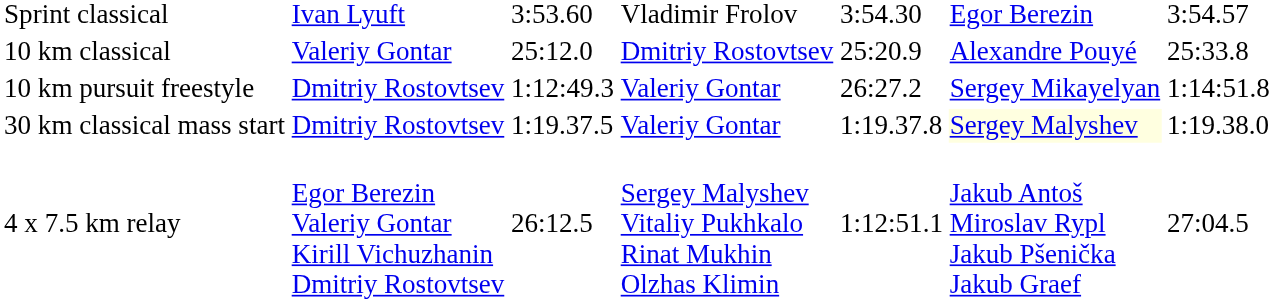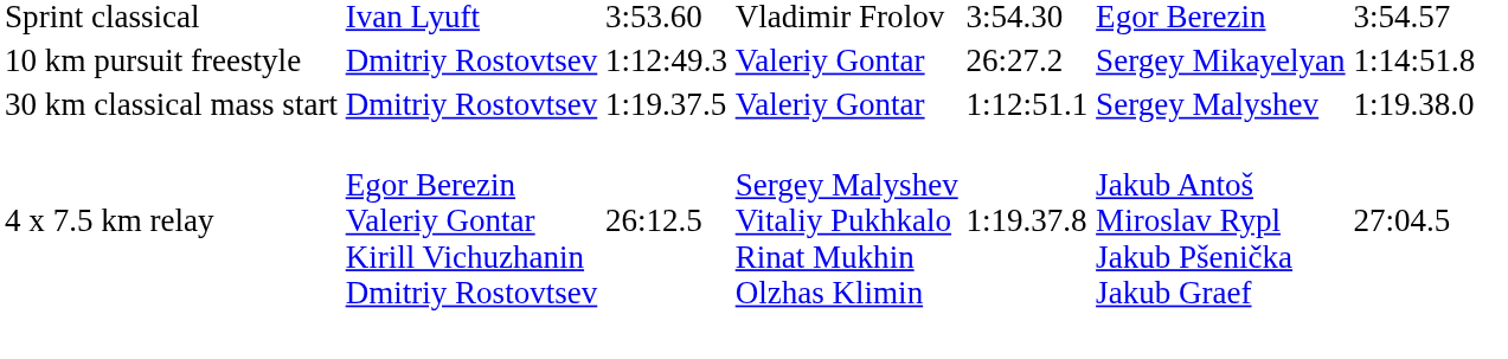- row: 10 km classical | Valeriy Gontar | 25:12.0 | Dmitriy Rostovtsev | 25:20.9 | Alexandre Pouyé | 25:33.8
30 km classical mass start | column 5: 1:19.37.8 -> 1:12:51.1
30 km classical mass start | column 6: lightyellow background -> no background
4 x 7.5 km relay | column 5: 1:12:51.1 -> 1:19.37.8
